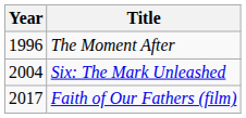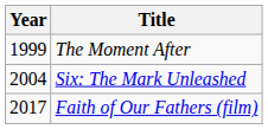The Moment After | Year: 1996 -> 1999
